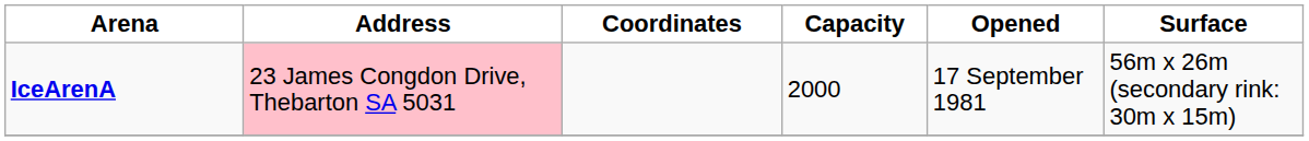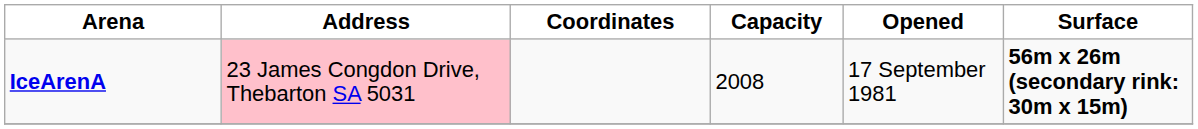IceArenA | Capacity: 2000 -> 2008
IceArenA | Surface: normal -> bold
